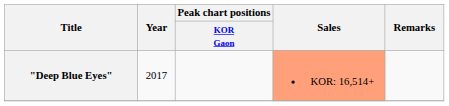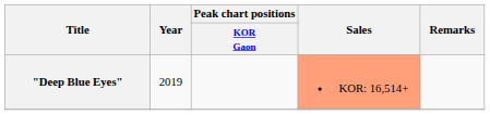"Deep Blue Eyes" | Year: 2017 -> 2019
